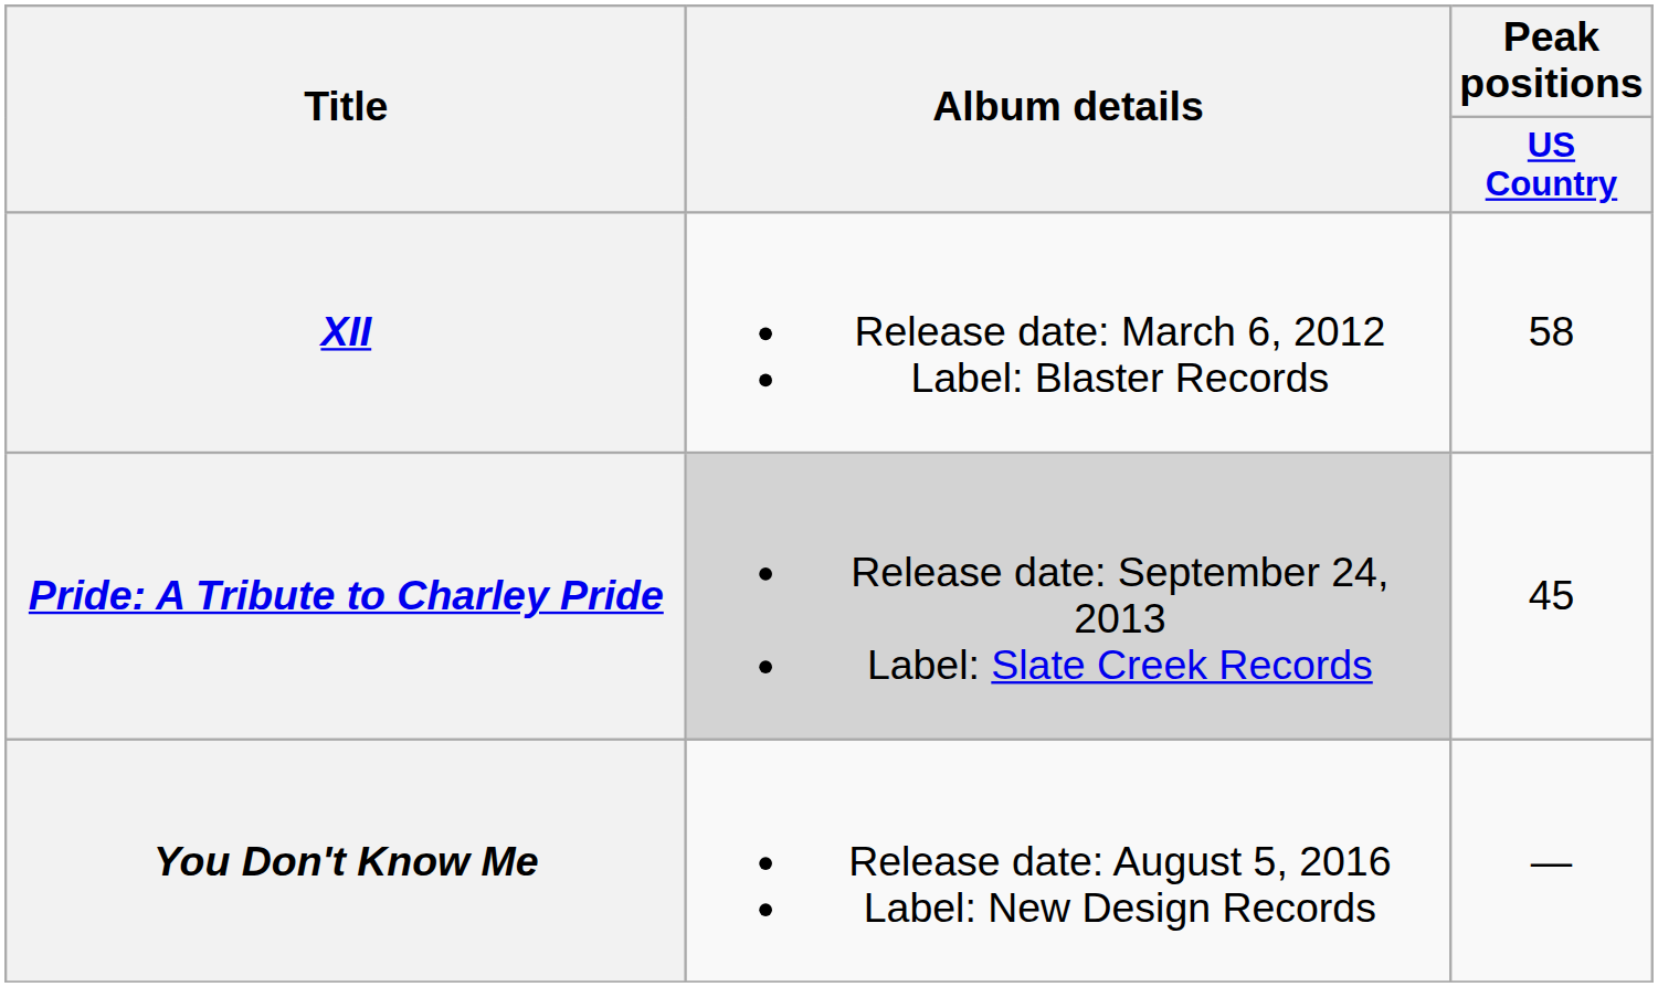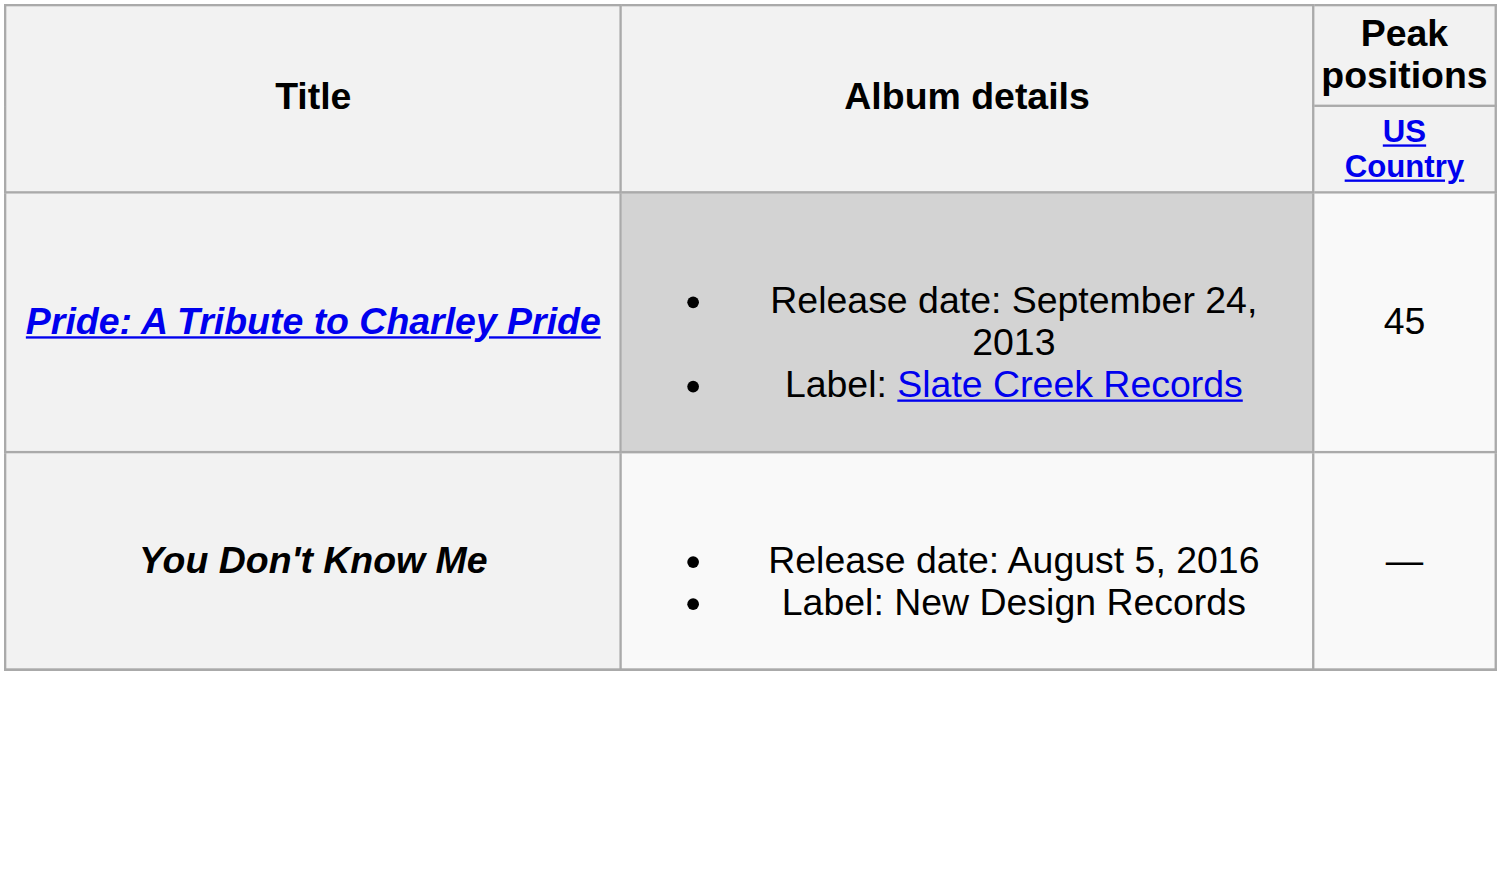- row: XII | Release date: March 6, 2012 Label: Blaster Records | 58
